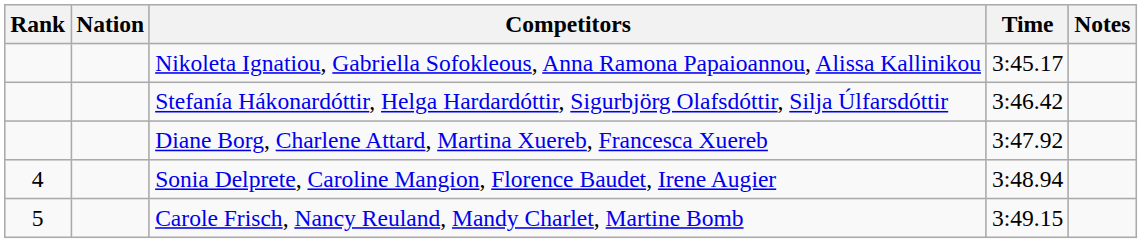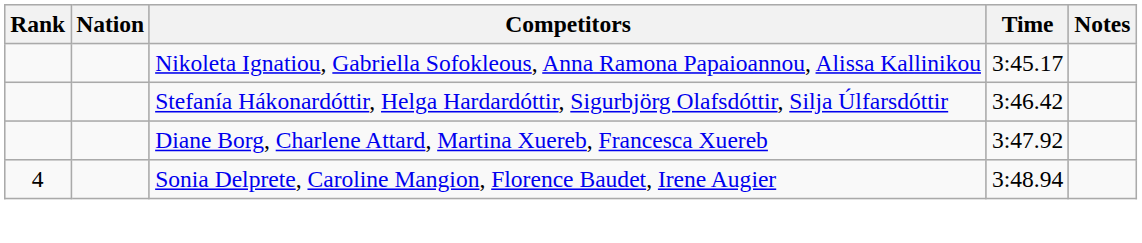- row: 5 | Carole Frisch, Nancy Reuland, Mandy Charlet, Martine Bomb | 3:49.15
